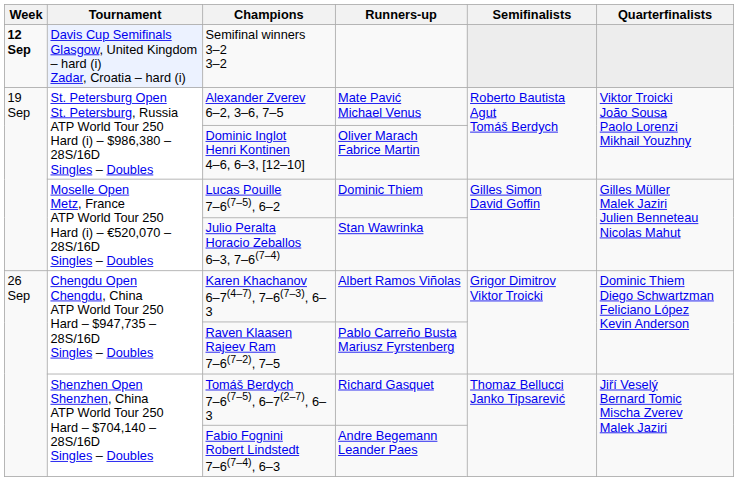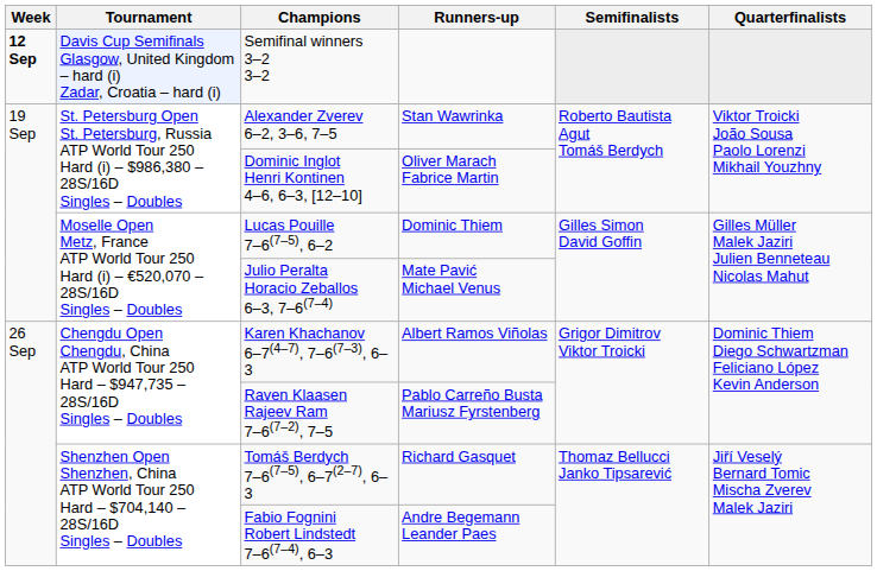Alexander Zverev 6–2, 3–6, 7–5 | Runners-up: Mate Pavić Michael Venus -> Stan Wawrinka
Julio Peralta Horacio Zeballos 6–3, 7–6(7–4) | Runners-up: Stan Wawrinka -> Mate Pavić Michael Venus
